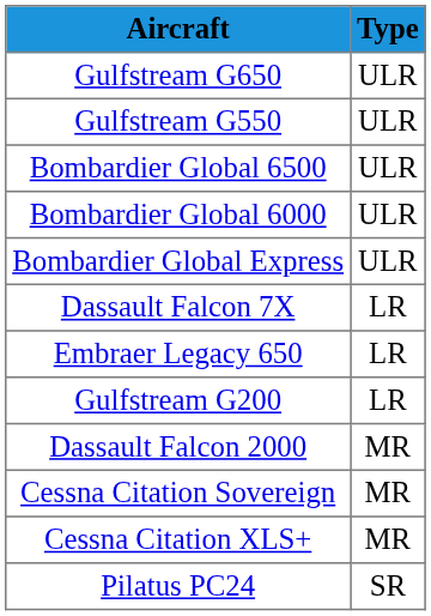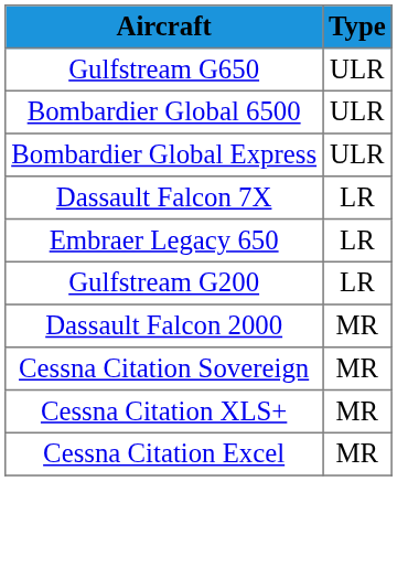- row: Gulfstream G550 | ULR
- row: Bombardier Global 6000 | ULR
+ row: Cessna Citation Excel | MR
- row: Pilatus PC24 | SR
